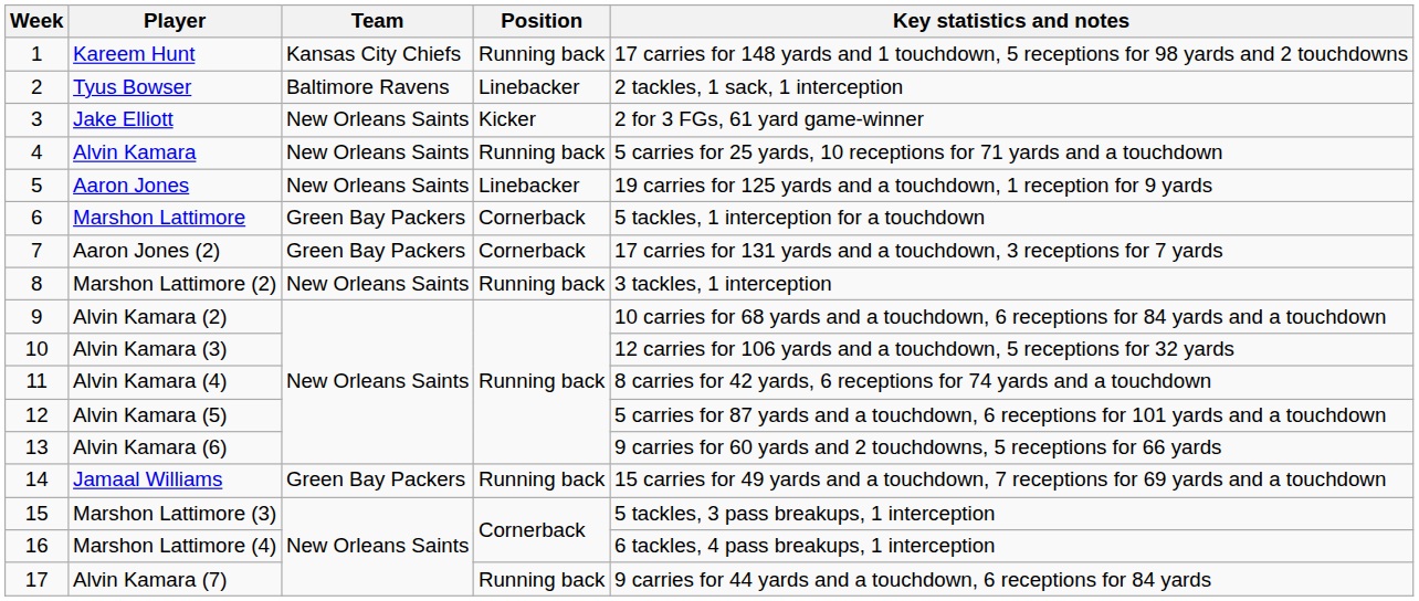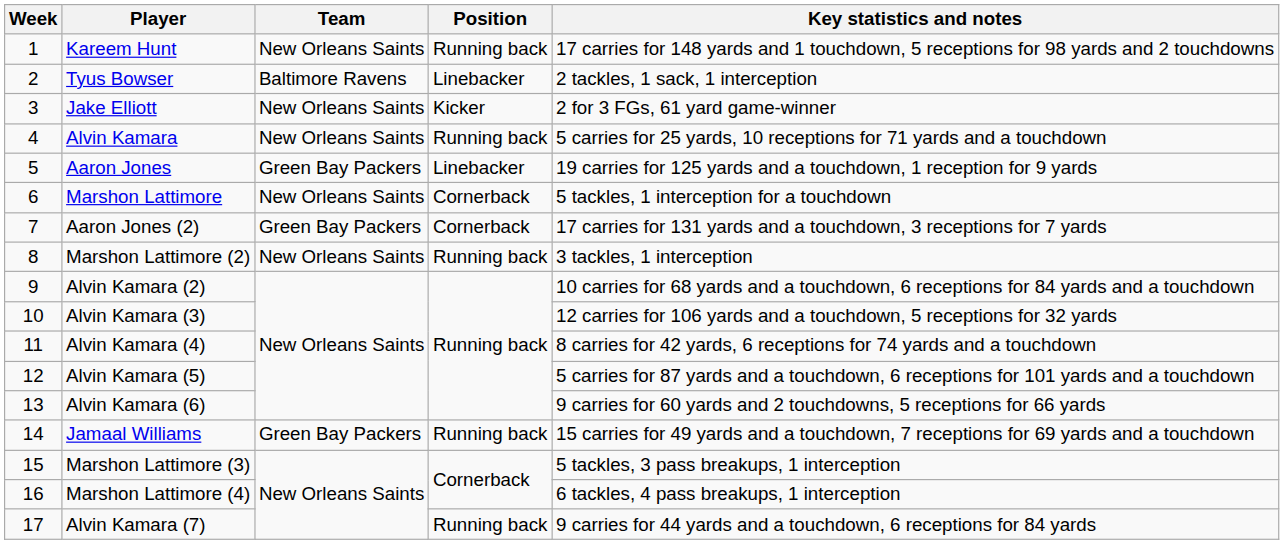Kareem Hunt | Team: Kansas City Chiefs -> New Orleans Saints
Aaron Jones | Team: New Orleans Saints -> Green Bay Packers
Marshon Lattimore | Team: Green Bay Packers -> New Orleans Saints
